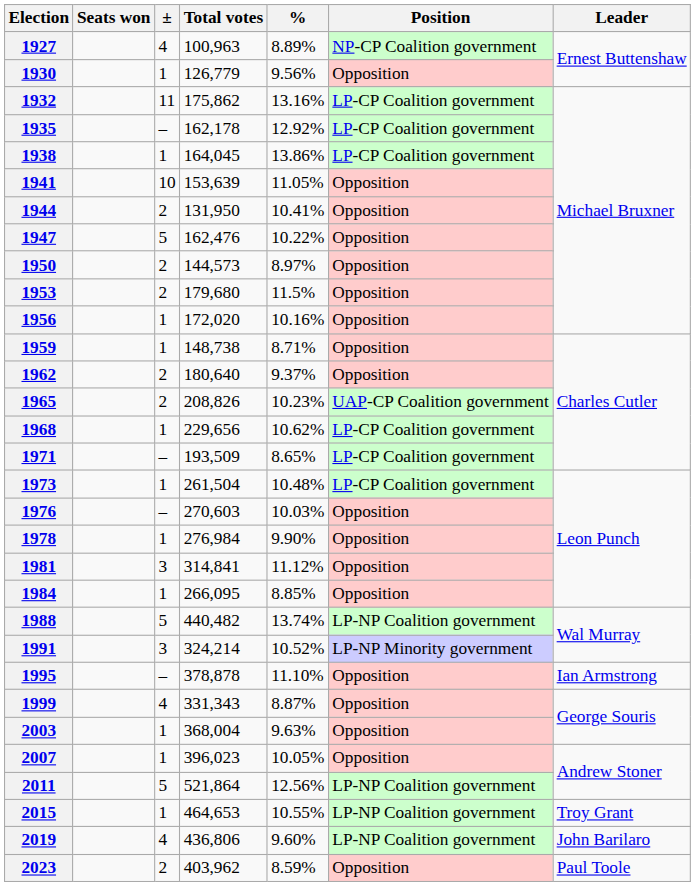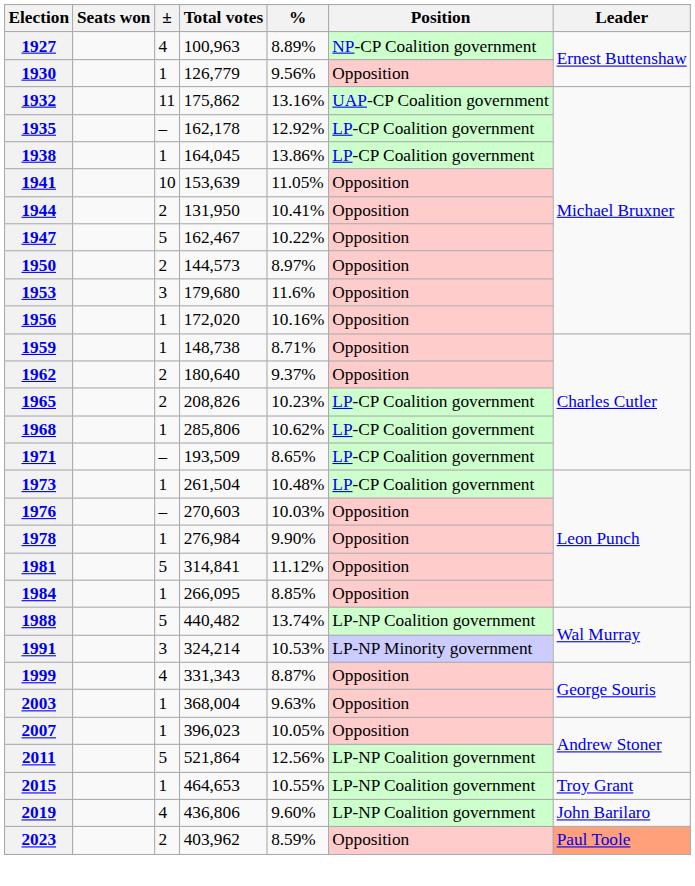1932 | Position: LP-CP Coalition government -> UAP-CP Coalition government
1947 | Total votes: 162,476 -> 162,467
1953 | ±: 2 -> 3
1953 | %: 11.5% -> 11.6%
1965 | Position: UAP-CP Coalition government -> LP-CP Coalition government
1968 | Total votes: 229,656 -> 285,806
1981 | ±: 3 -> 5
1991 | %: 10.52% -> 10.53%
- row: 1995 | – | 378,878 | 11.10% | Opposition | Ian Armstrong
2023 | Leader: no background -> lightsalmon background
